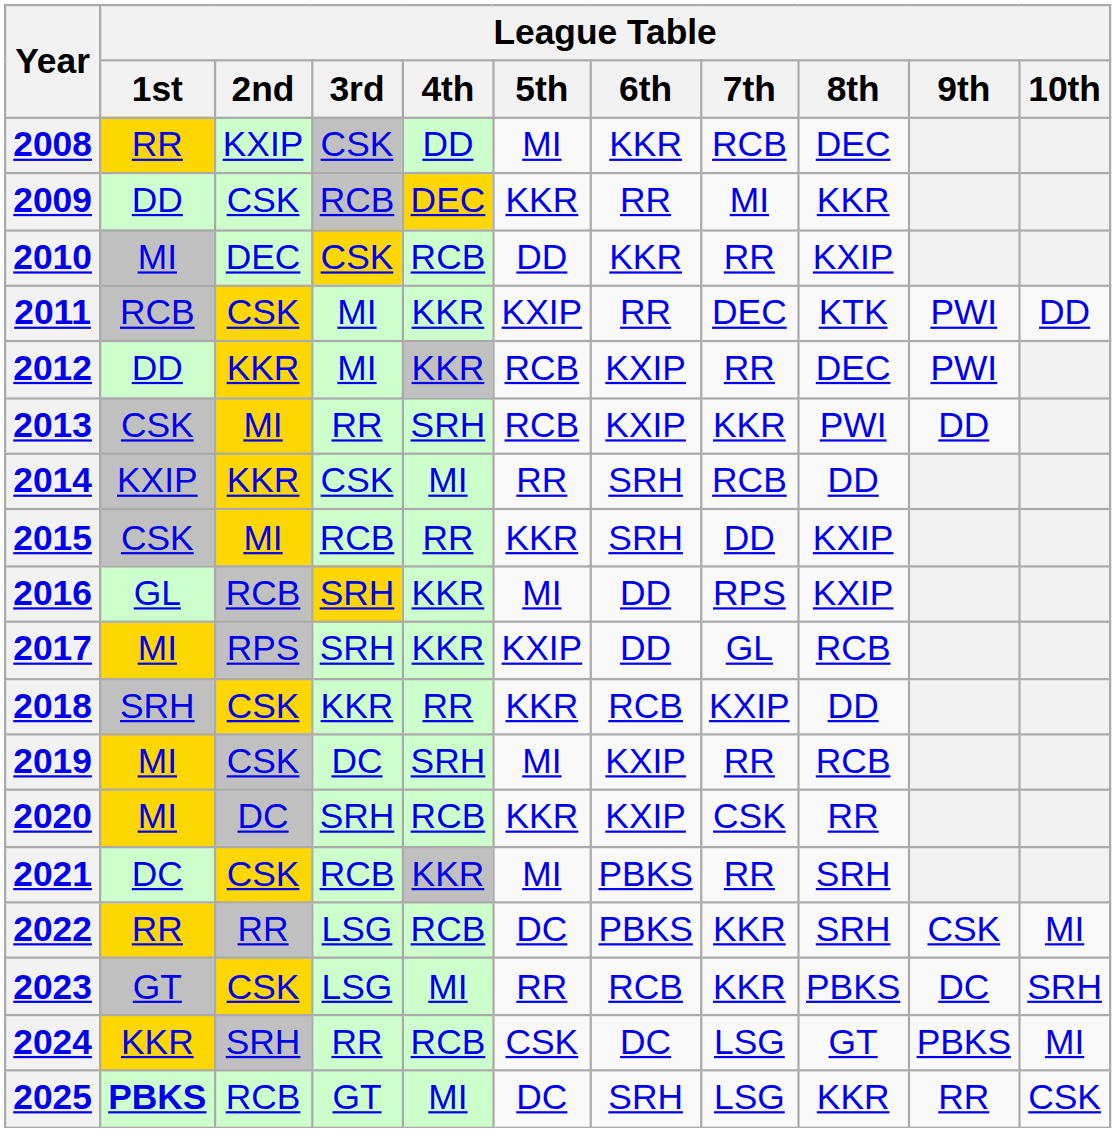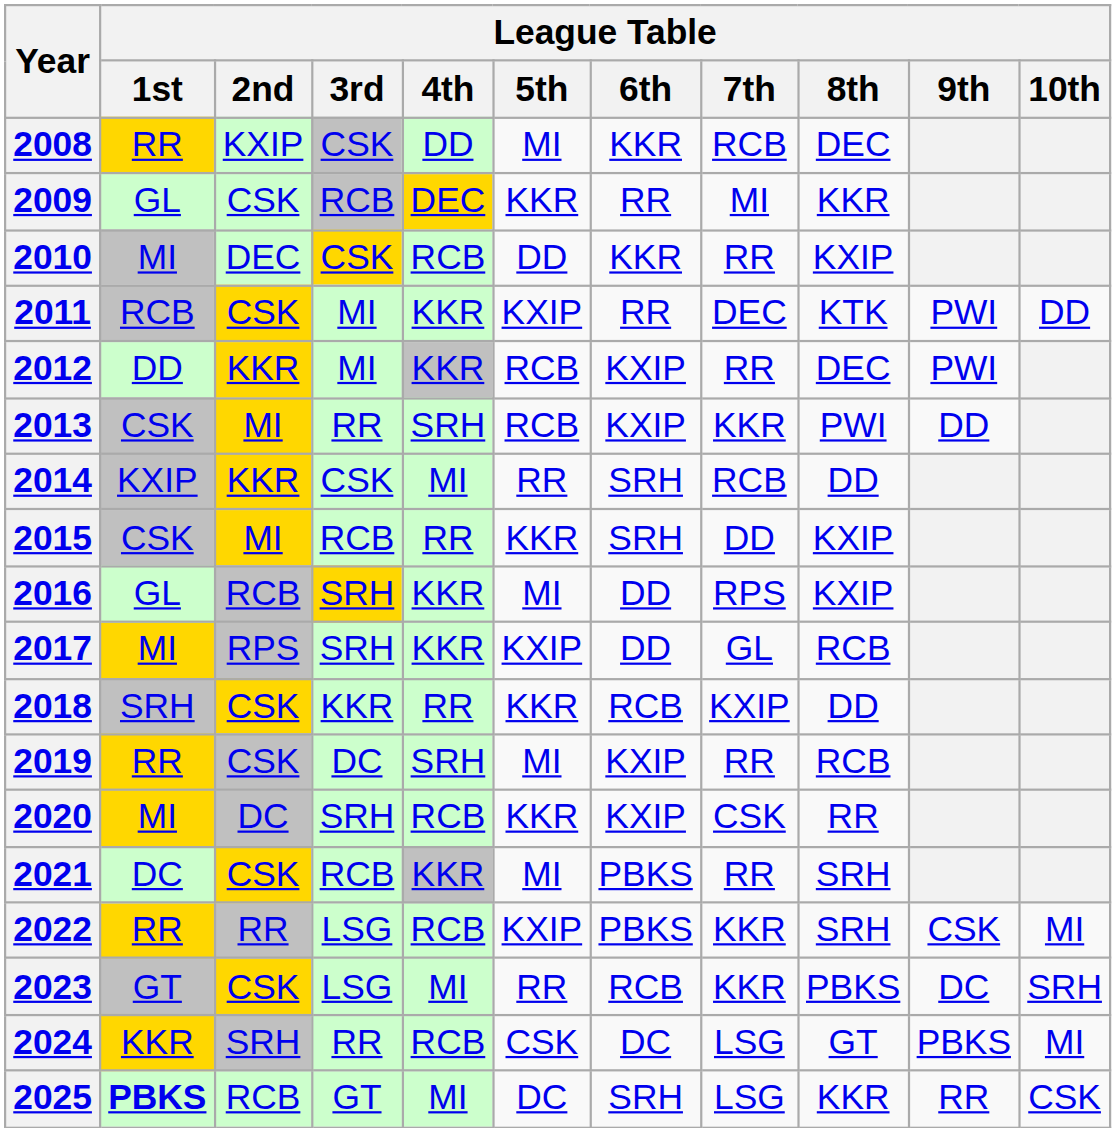2009 | League Table / 1st: DD -> GL
2019 | League Table / 1st: MI -> RR
2022 | League Table / 5th: DC -> KXIP
